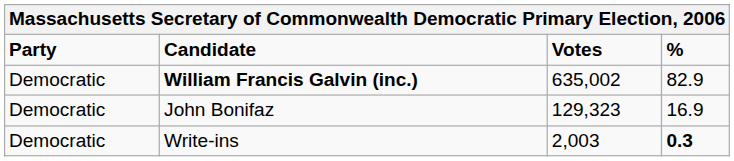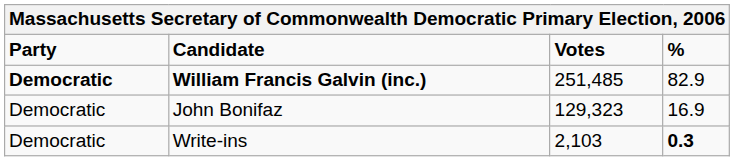William Francis Galvin (inc.) | Party: normal -> bold
William Francis Galvin (inc.) | Votes: 635,002 -> 251,485
Write-ins | Votes: 2,003 -> 2,103
